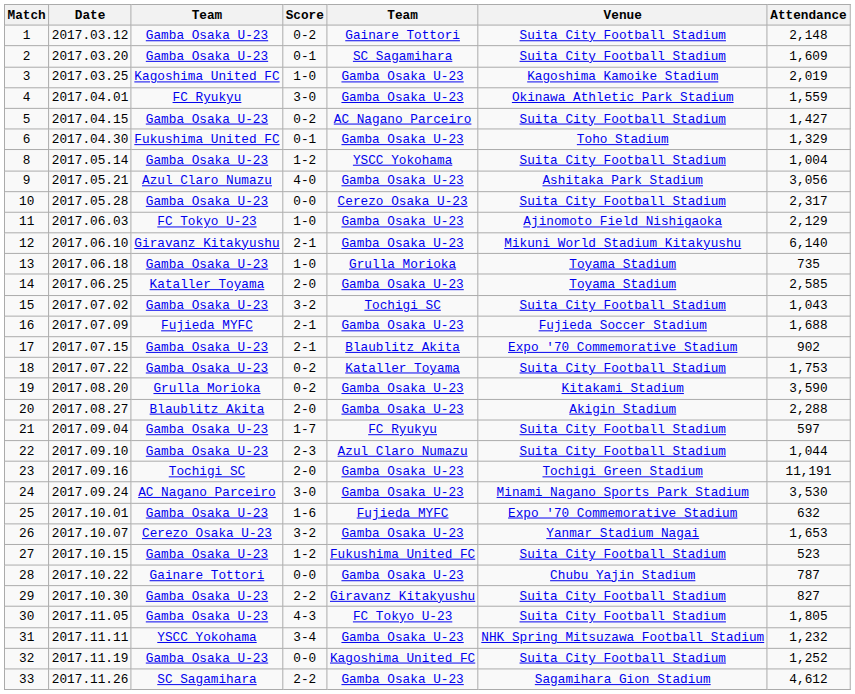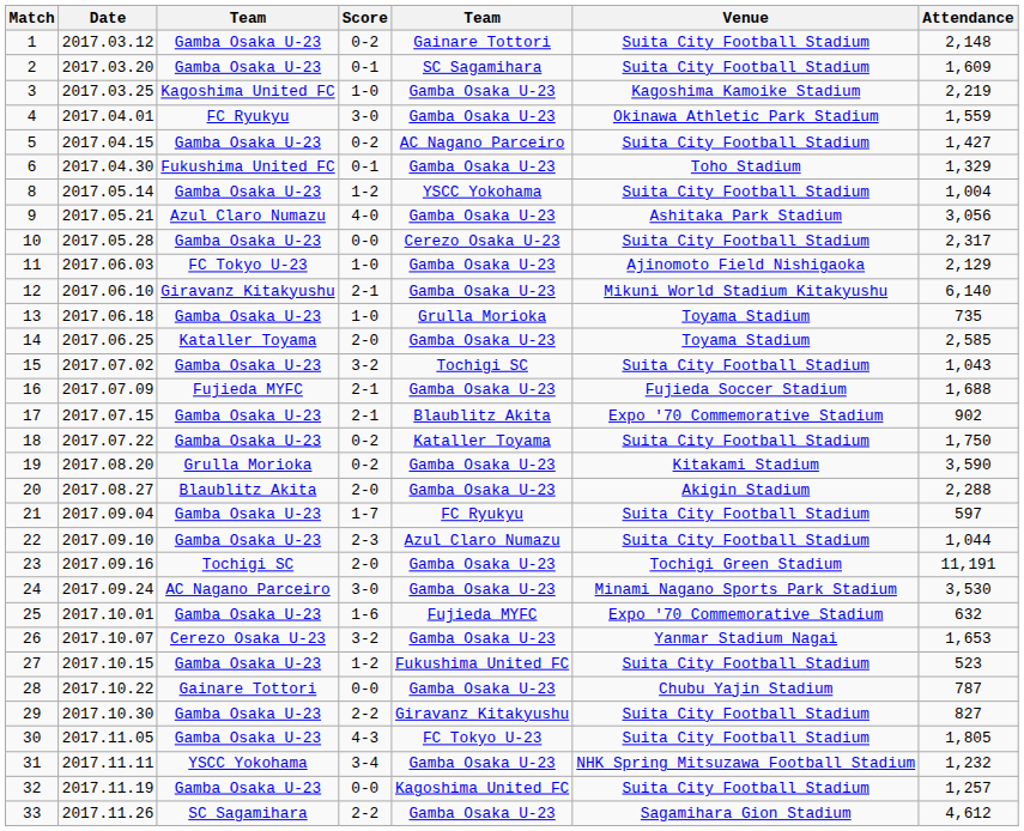3 | Attendance: 2,019 -> 2,219
18 | Attendance: 1,753 -> 1,750
32 | Attendance: 1,252 -> 1,257
